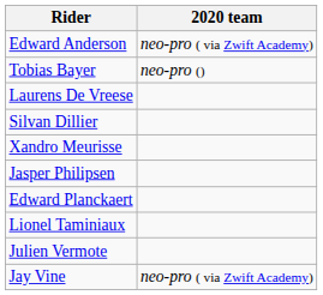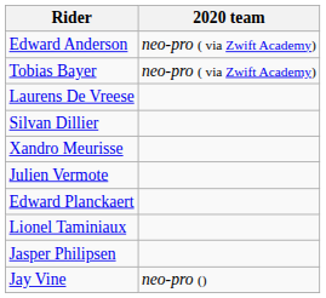Tobias Bayer | 2020 team: neo-pro () -> neo-pro ( via Zwift Academy)
rows swapped: Jasper Philipsen <-> Julien Vermote
Jay Vine | 2020 team: neo-pro ( via Zwift Academy) -> neo-pro ()
